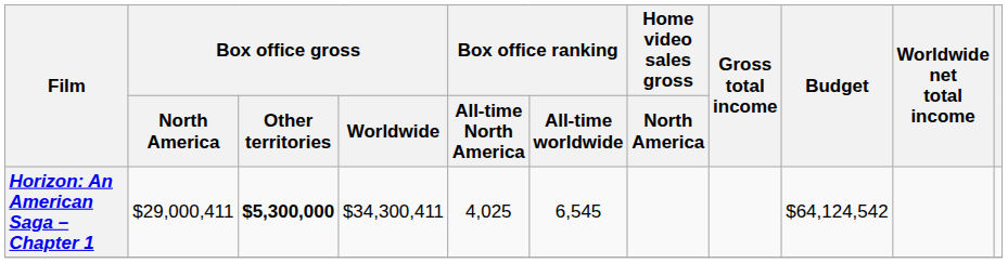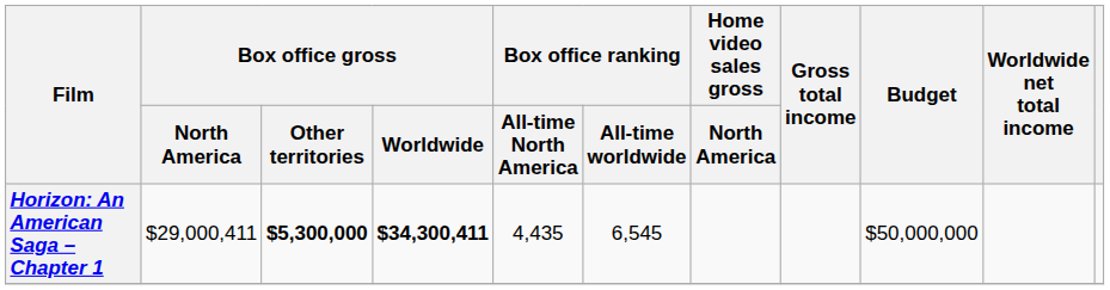Horizon: An American Saga – Chapter 1 | Box office gross / Worldwide: normal -> bold
Horizon: An American Saga – Chapter 1 | Box office ranking / All-time North America: 4,025 -> 4,435
Horizon: An American Saga – Chapter 1 | Budget: $64,124,542 -> $50,000,000
